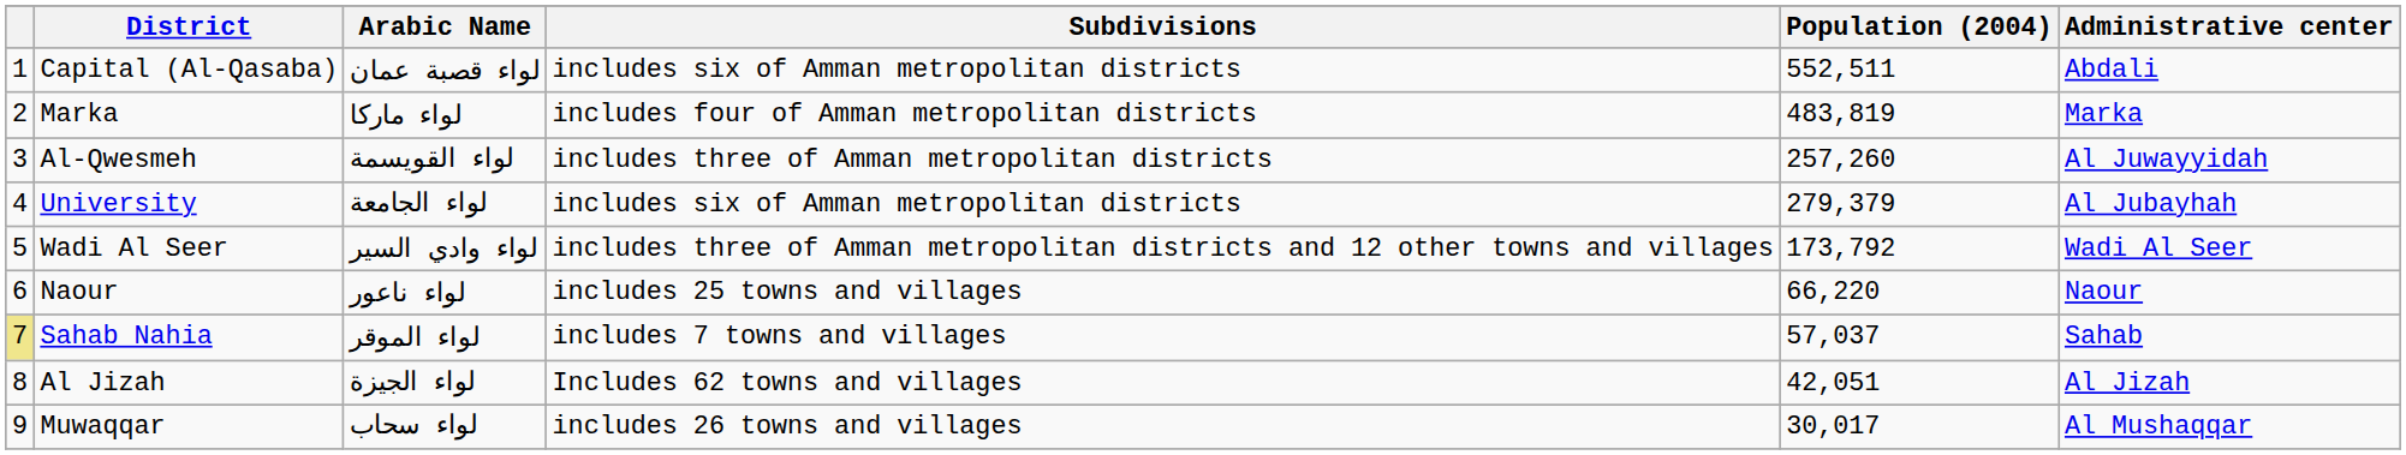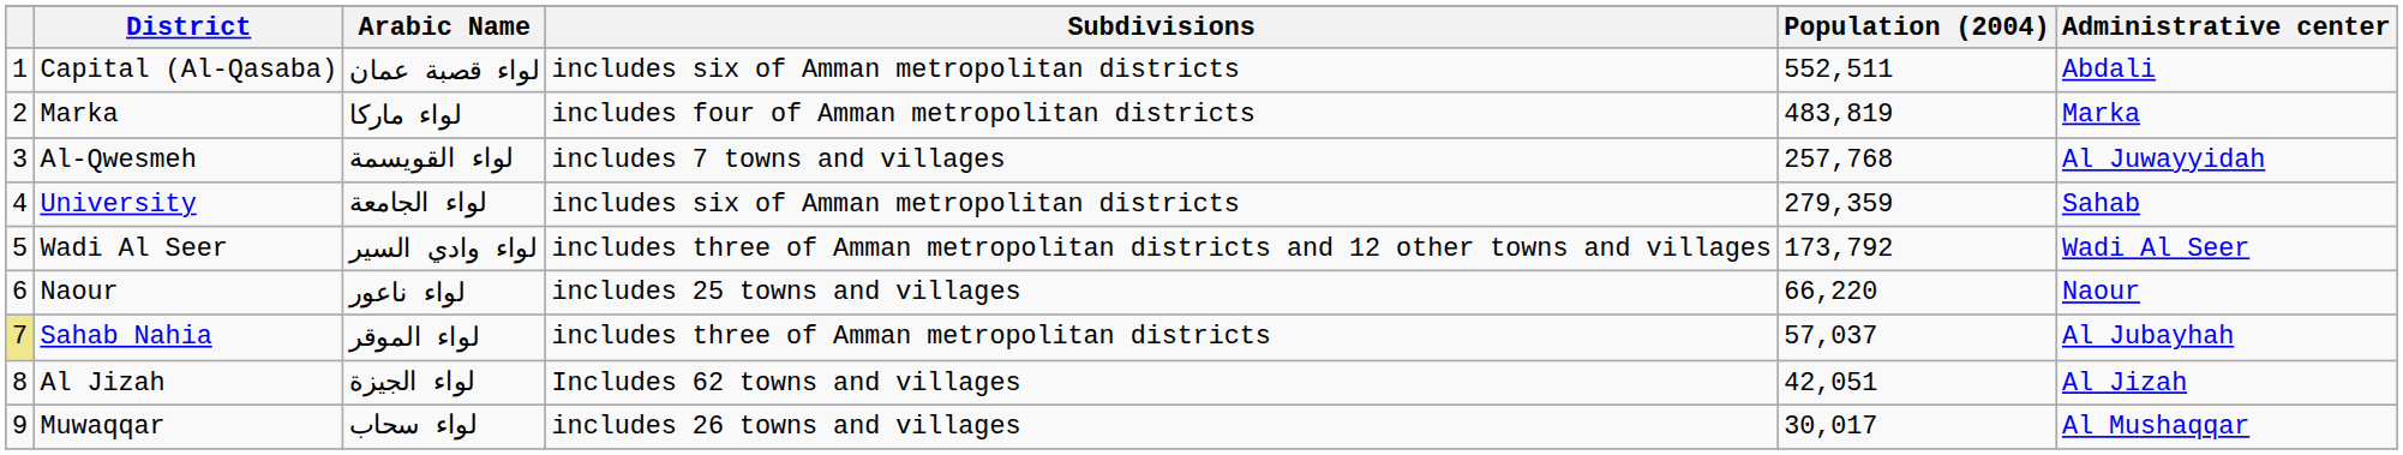Al-Qwesmeh | Subdivisions: includes three of Amman metropolitan districts -> includes 7 towns and villages
Al-Qwesmeh | Population (2004): 257,260 -> 257,768
University | Population (2004): 279,379 -> 279,359
University | Administrative center: Al Jubayhah -> Sahab
Sahab Nahia | Subdivisions: includes 7 towns and villages -> includes three of Amman metropolitan districts
Sahab Nahia | Administrative center: Sahab -> Al Jubayhah
